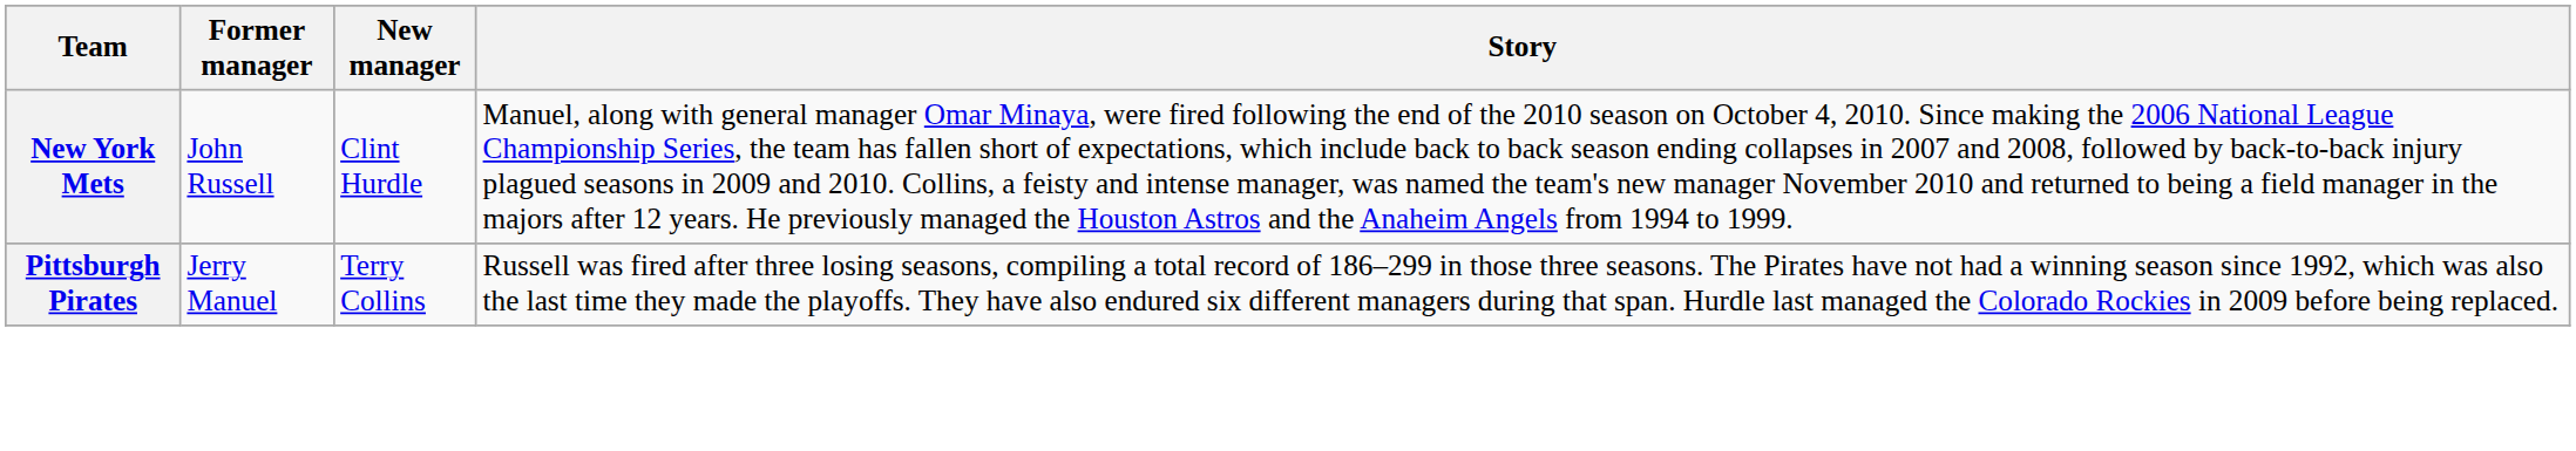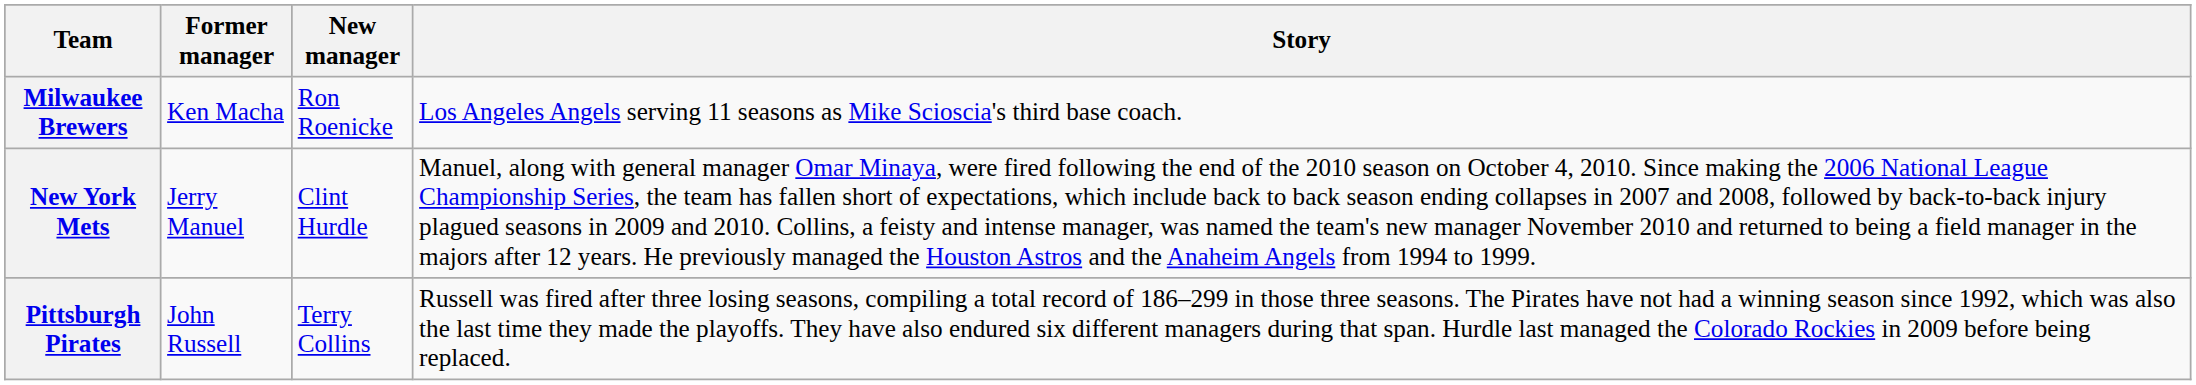+ row: Milwaukee Brewers | Ken Macha | Ron Roenicke | Los Angeles Angels serving 11 seasons as Mike Scioscia's third base coach.
New York Mets | Former manager: John Russell -> Jerry Manuel
Pittsburgh Pirates | Former manager: Jerry Manuel -> John Russell
